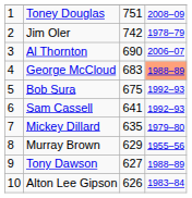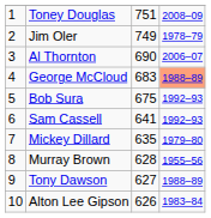Jim Oler | column 3: 742 -> 749
Murray Brown | column 3: 629 -> 628
